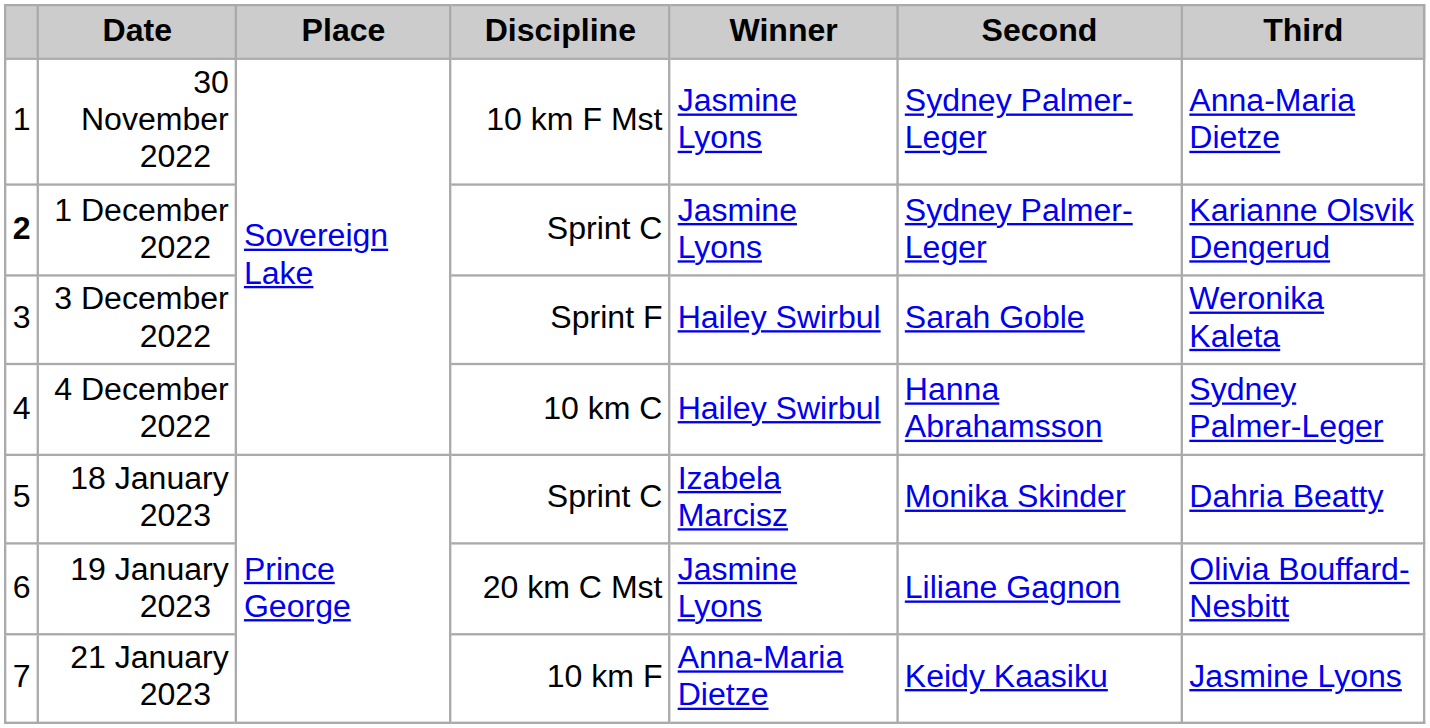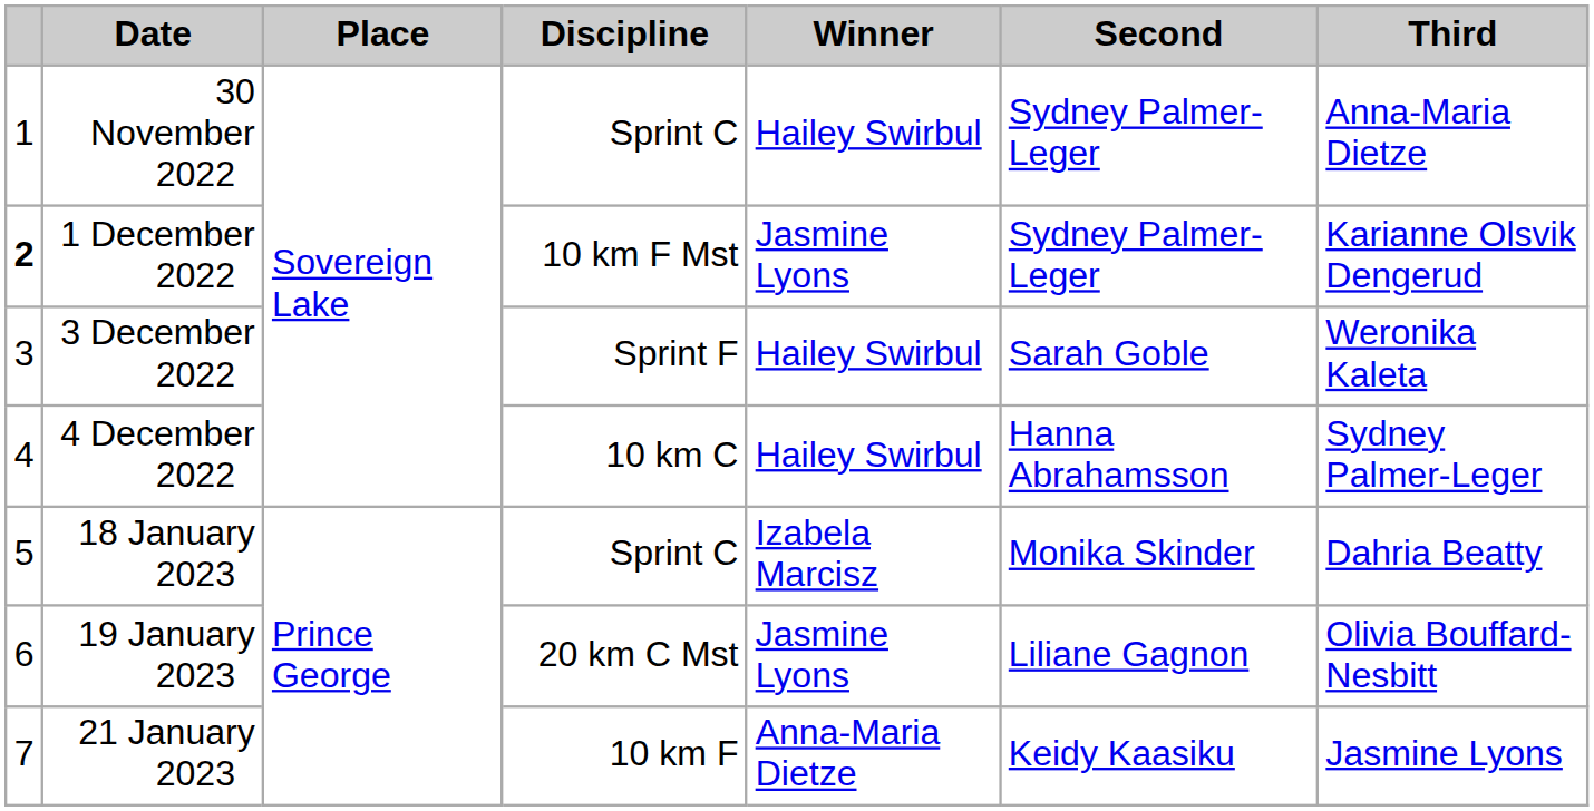30 November 2022 | Discipline: 10 km F Mst -> Sprint C
30 November 2022 | Winner: Jasmine Lyons -> Hailey Swirbul
1 December 2022 | Discipline: Sprint C -> 10 km F Mst
